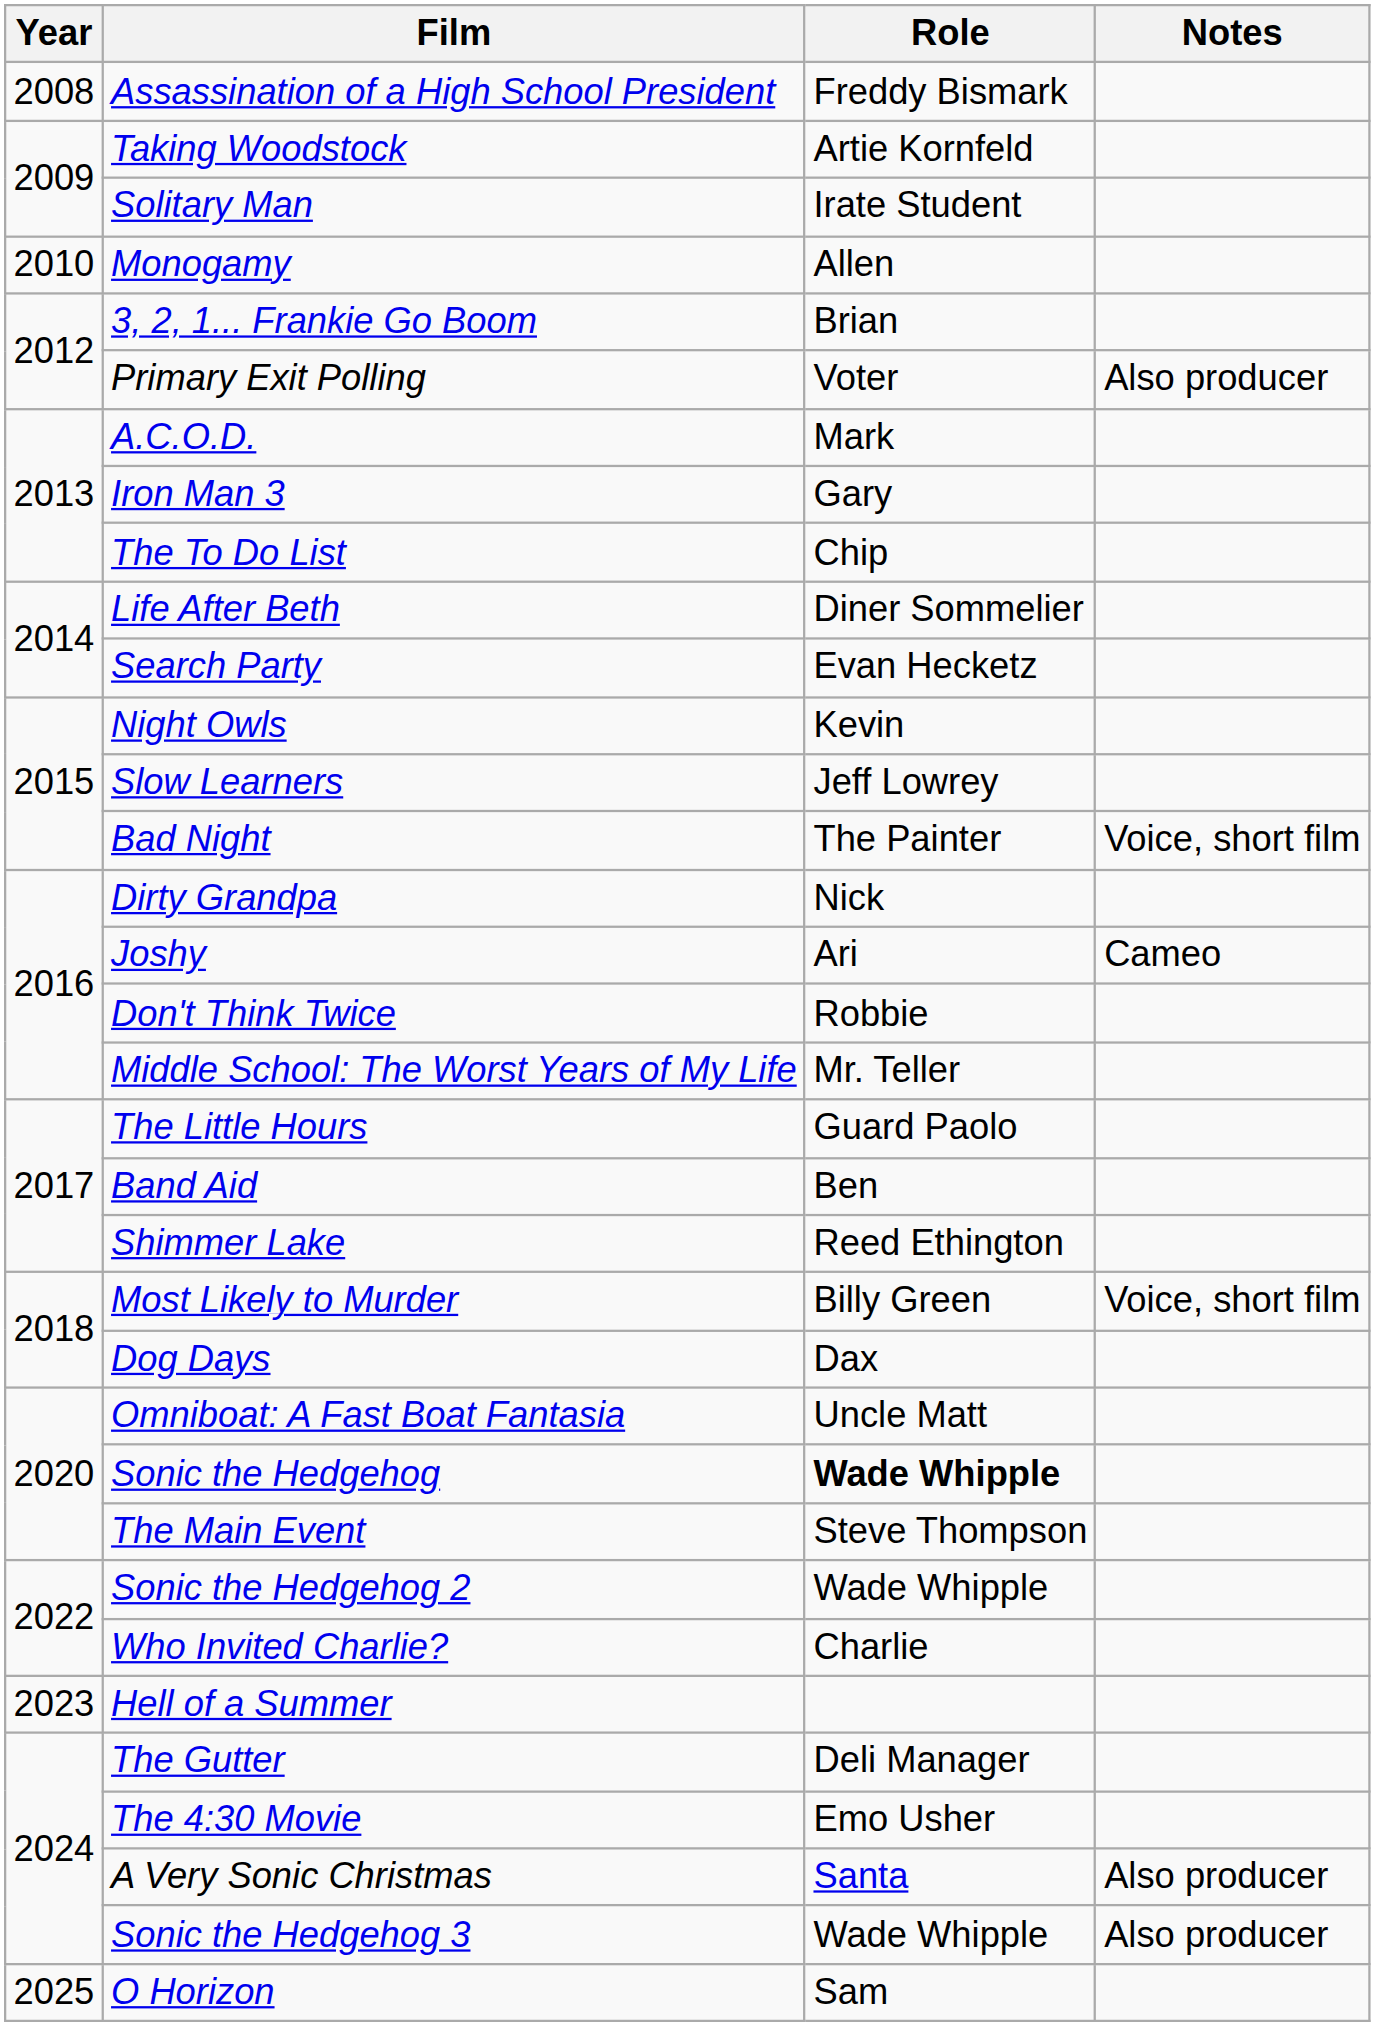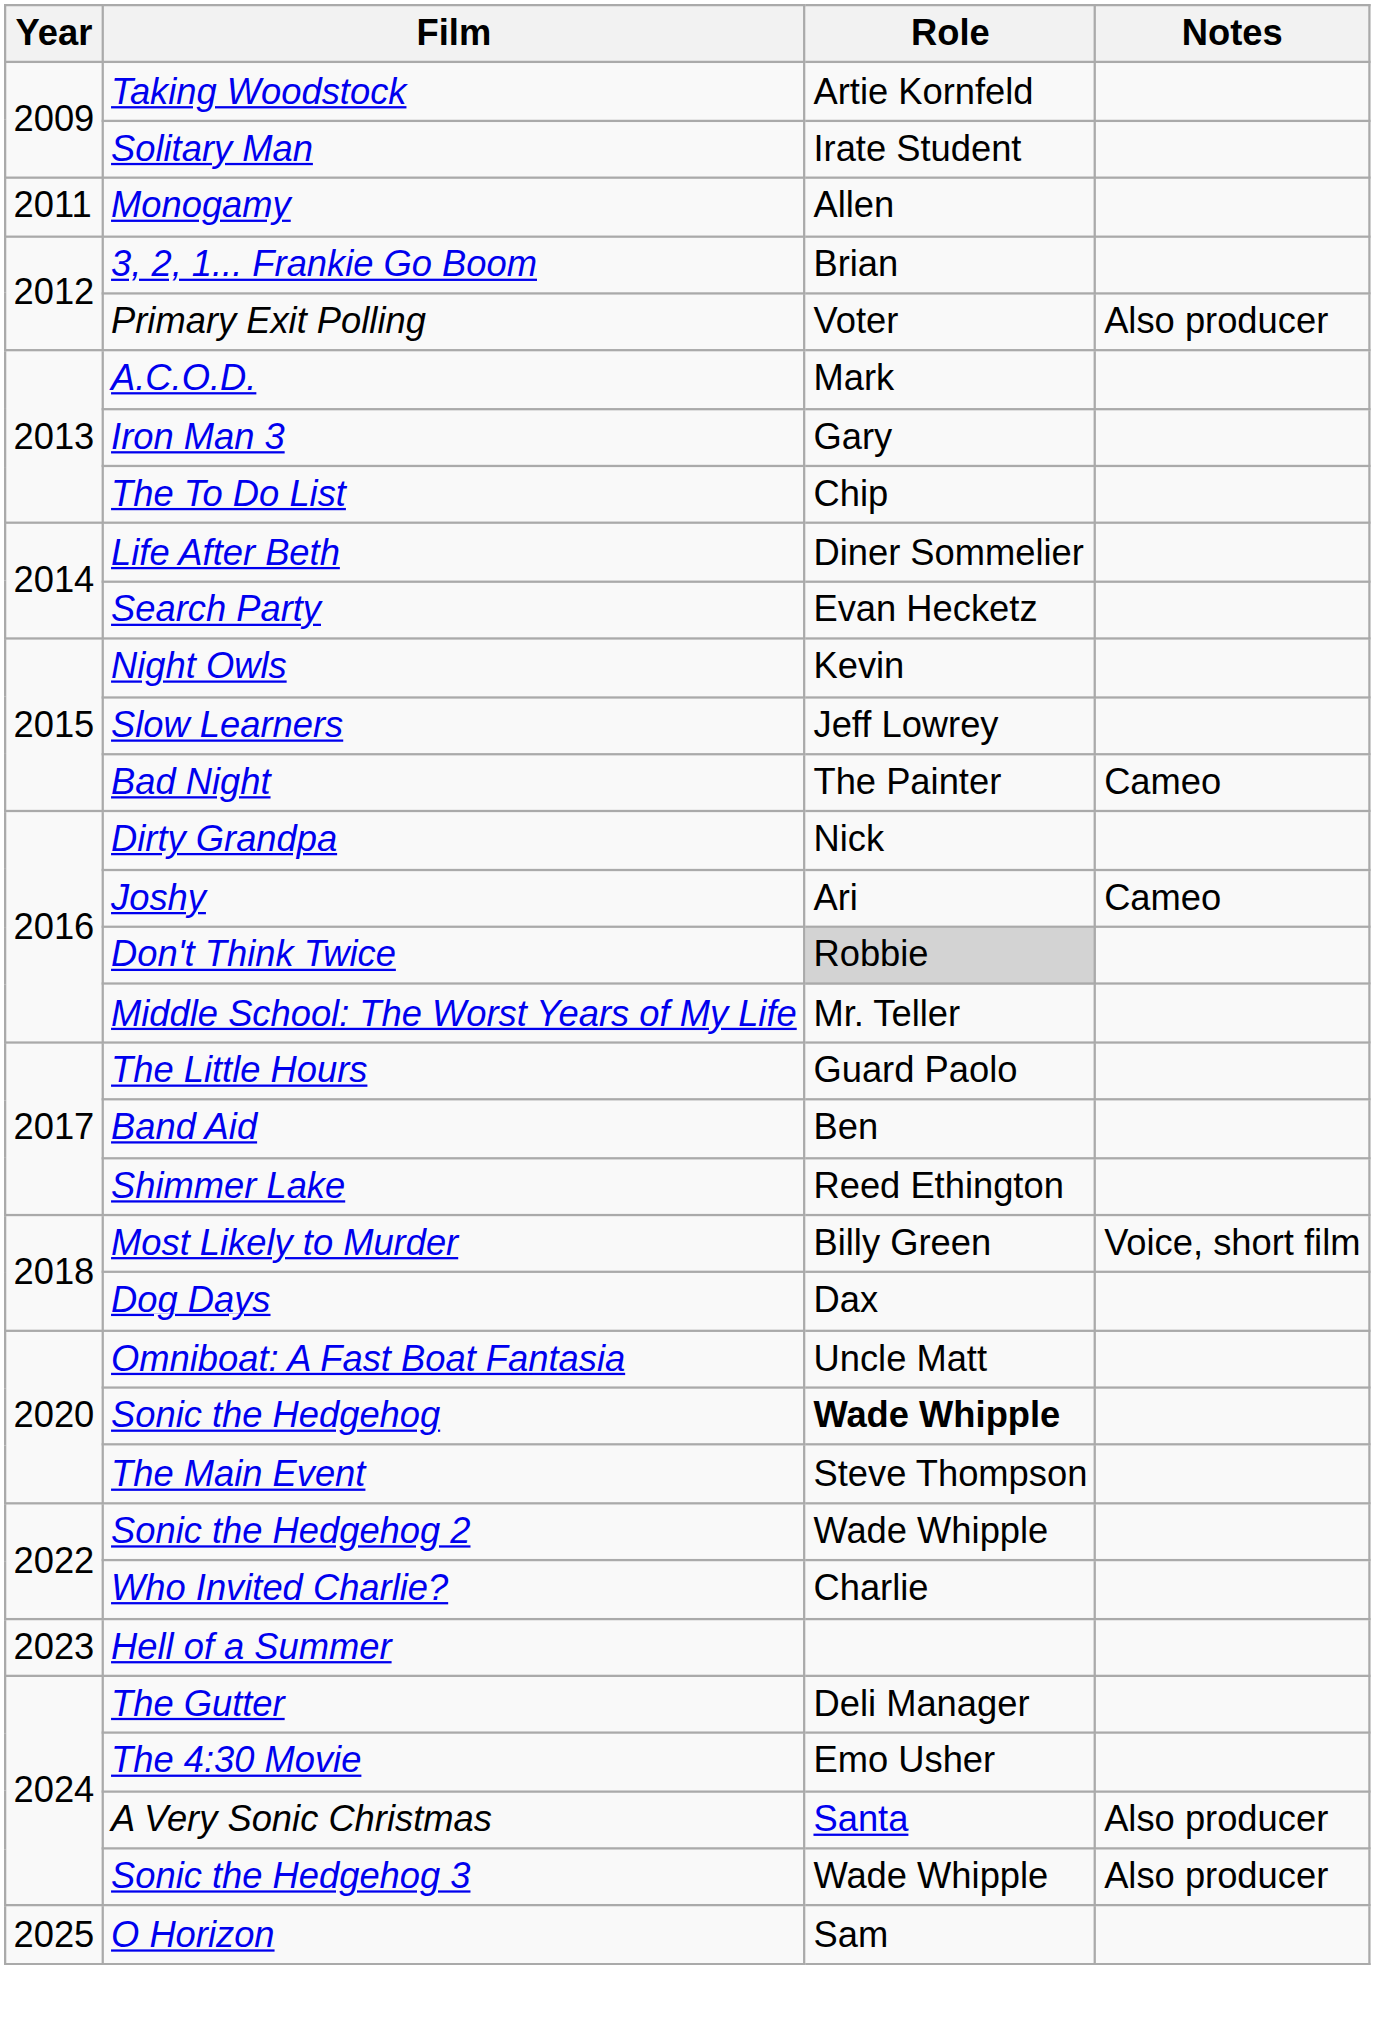- row: 2008 | Assassination of a High School President | Freddy Bismark
Monogamy | Year: 2010 -> 2011
Bad Night | Notes: Voice, short film -> Cameo
Don't Think Twice | Role: no background -> lightgrey background
